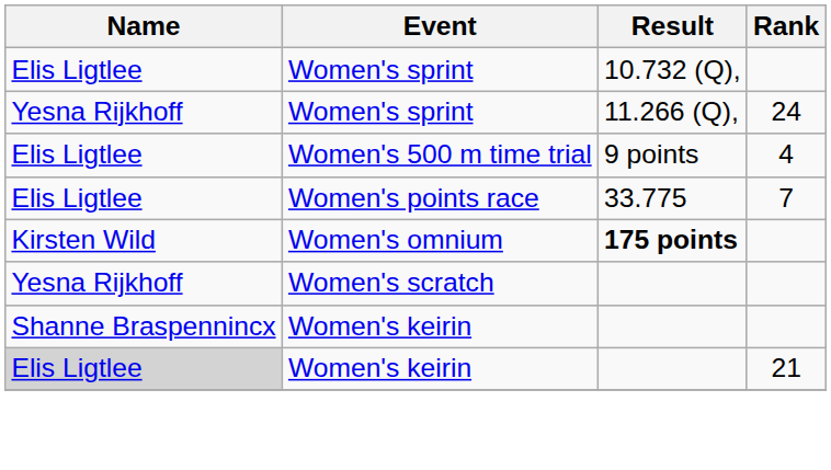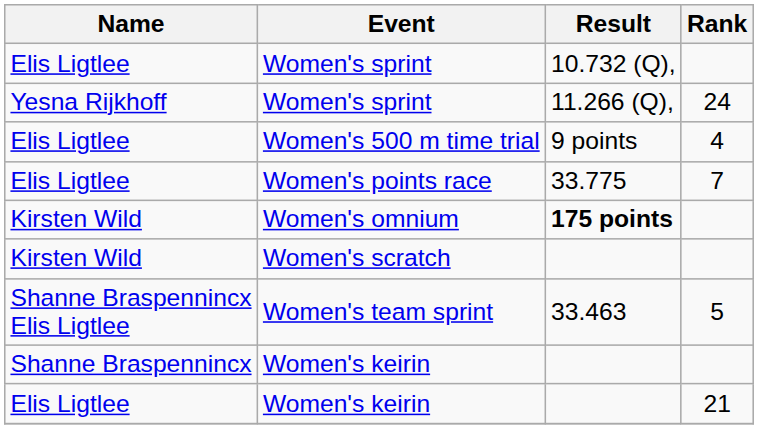Women's scratch | Name: Yesna Rijkhoff -> Kirsten Wild
+ row: Shanne Braspennincx Elis Ligtlee | Women's team sprint | 33.463 | 5
Women's keirin / 21 | Name: lightgrey background -> no background
